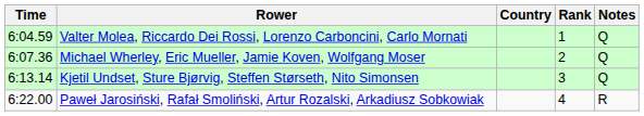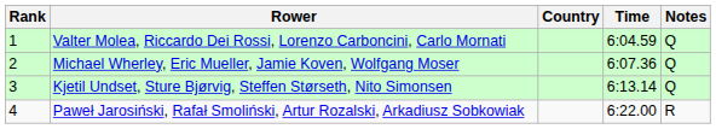columns swapped: Rank <-> Time
